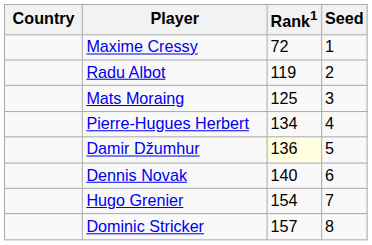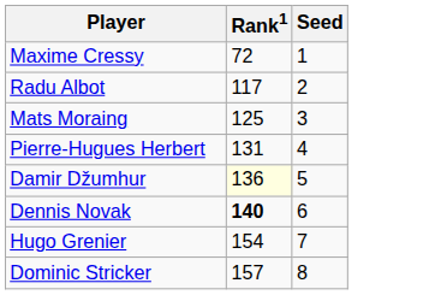- column: Country
Radu Albot | Rank1: 119 -> 117
Pierre-Hugues Herbert | Rank1: 134 -> 131
Dennis Novak | Rank1: normal -> bold
